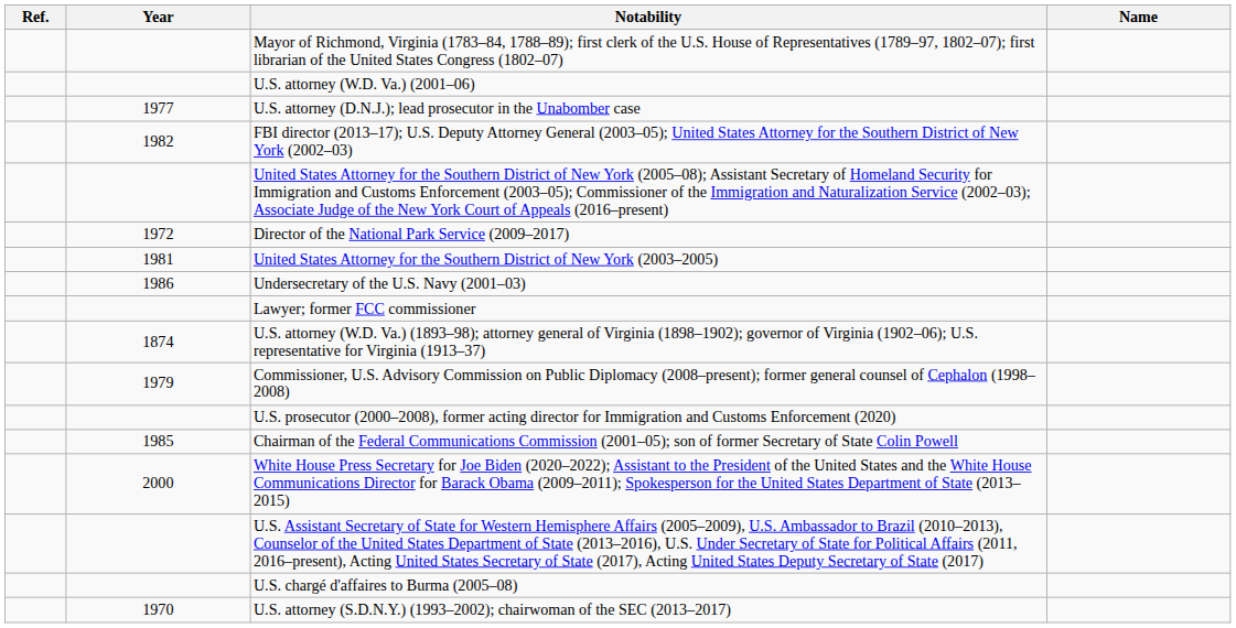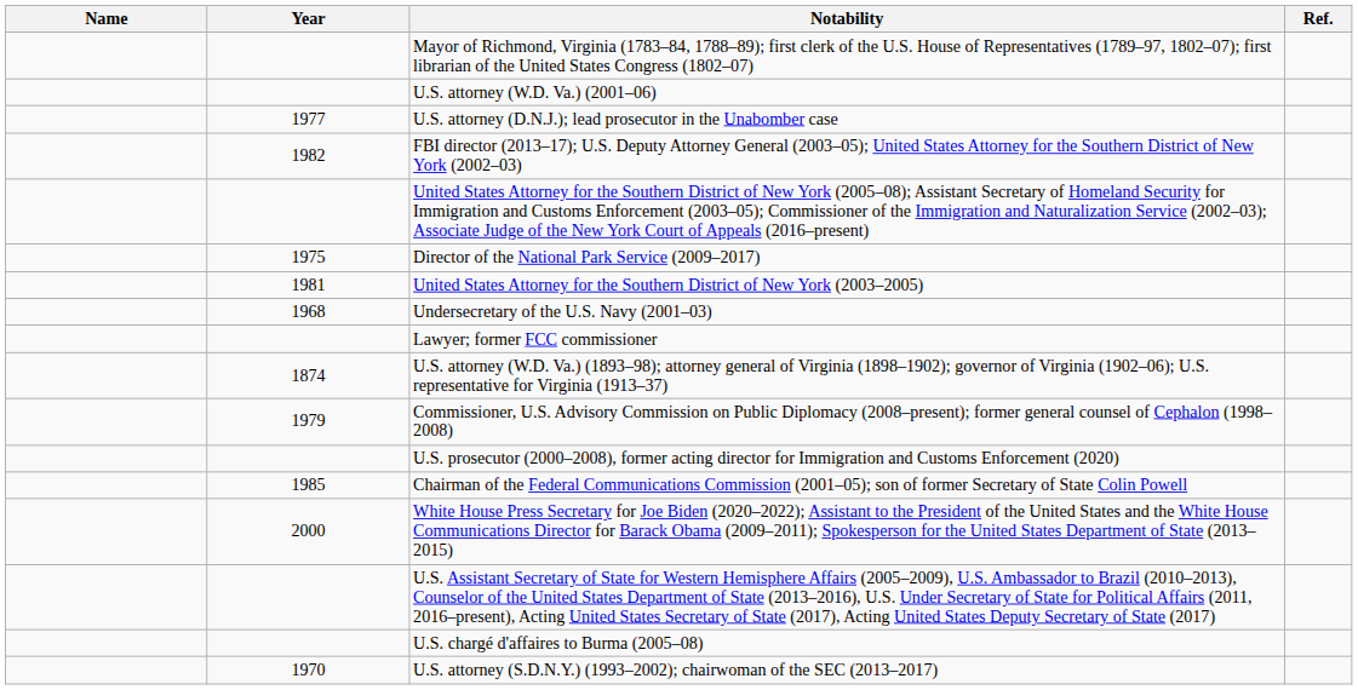columns swapped: Name <-> Ref.
Director of the National Park Service (2009–2017) | Year: 1972 -> 1975
Undersecretary of the U.S. Navy (2001–03) | Year: 1986 -> 1968
